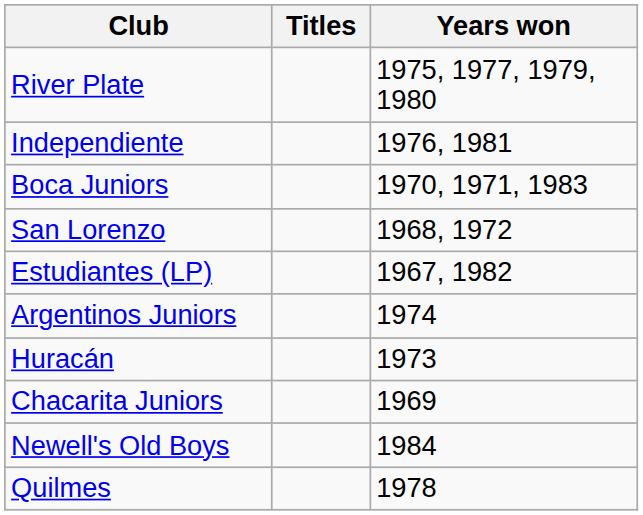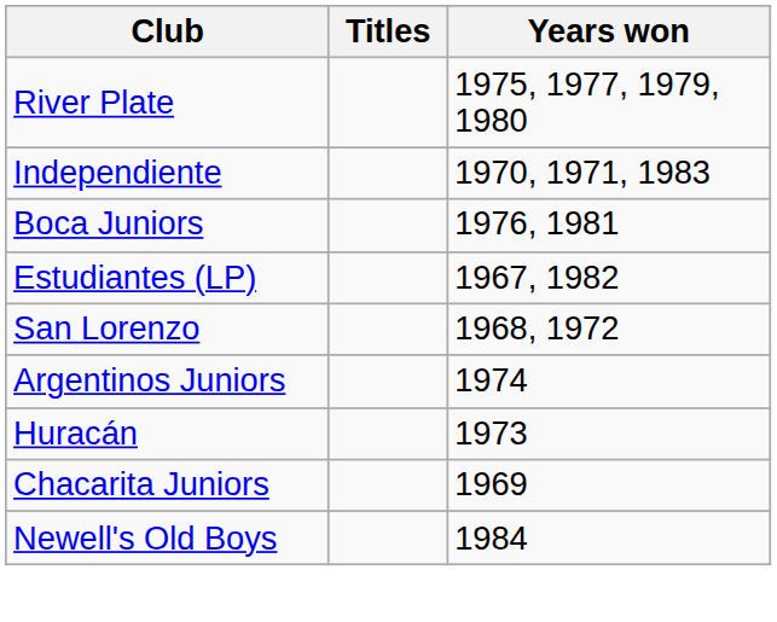Independiente | Years won: 1976, 1981 -> 1970, 1971, 1983
Boca Juniors | Years won: 1970, 1971, 1983 -> 1976, 1981
rows swapped: Estudiantes (LP) <-> San Lorenzo
- row: Quilmes | 1978
